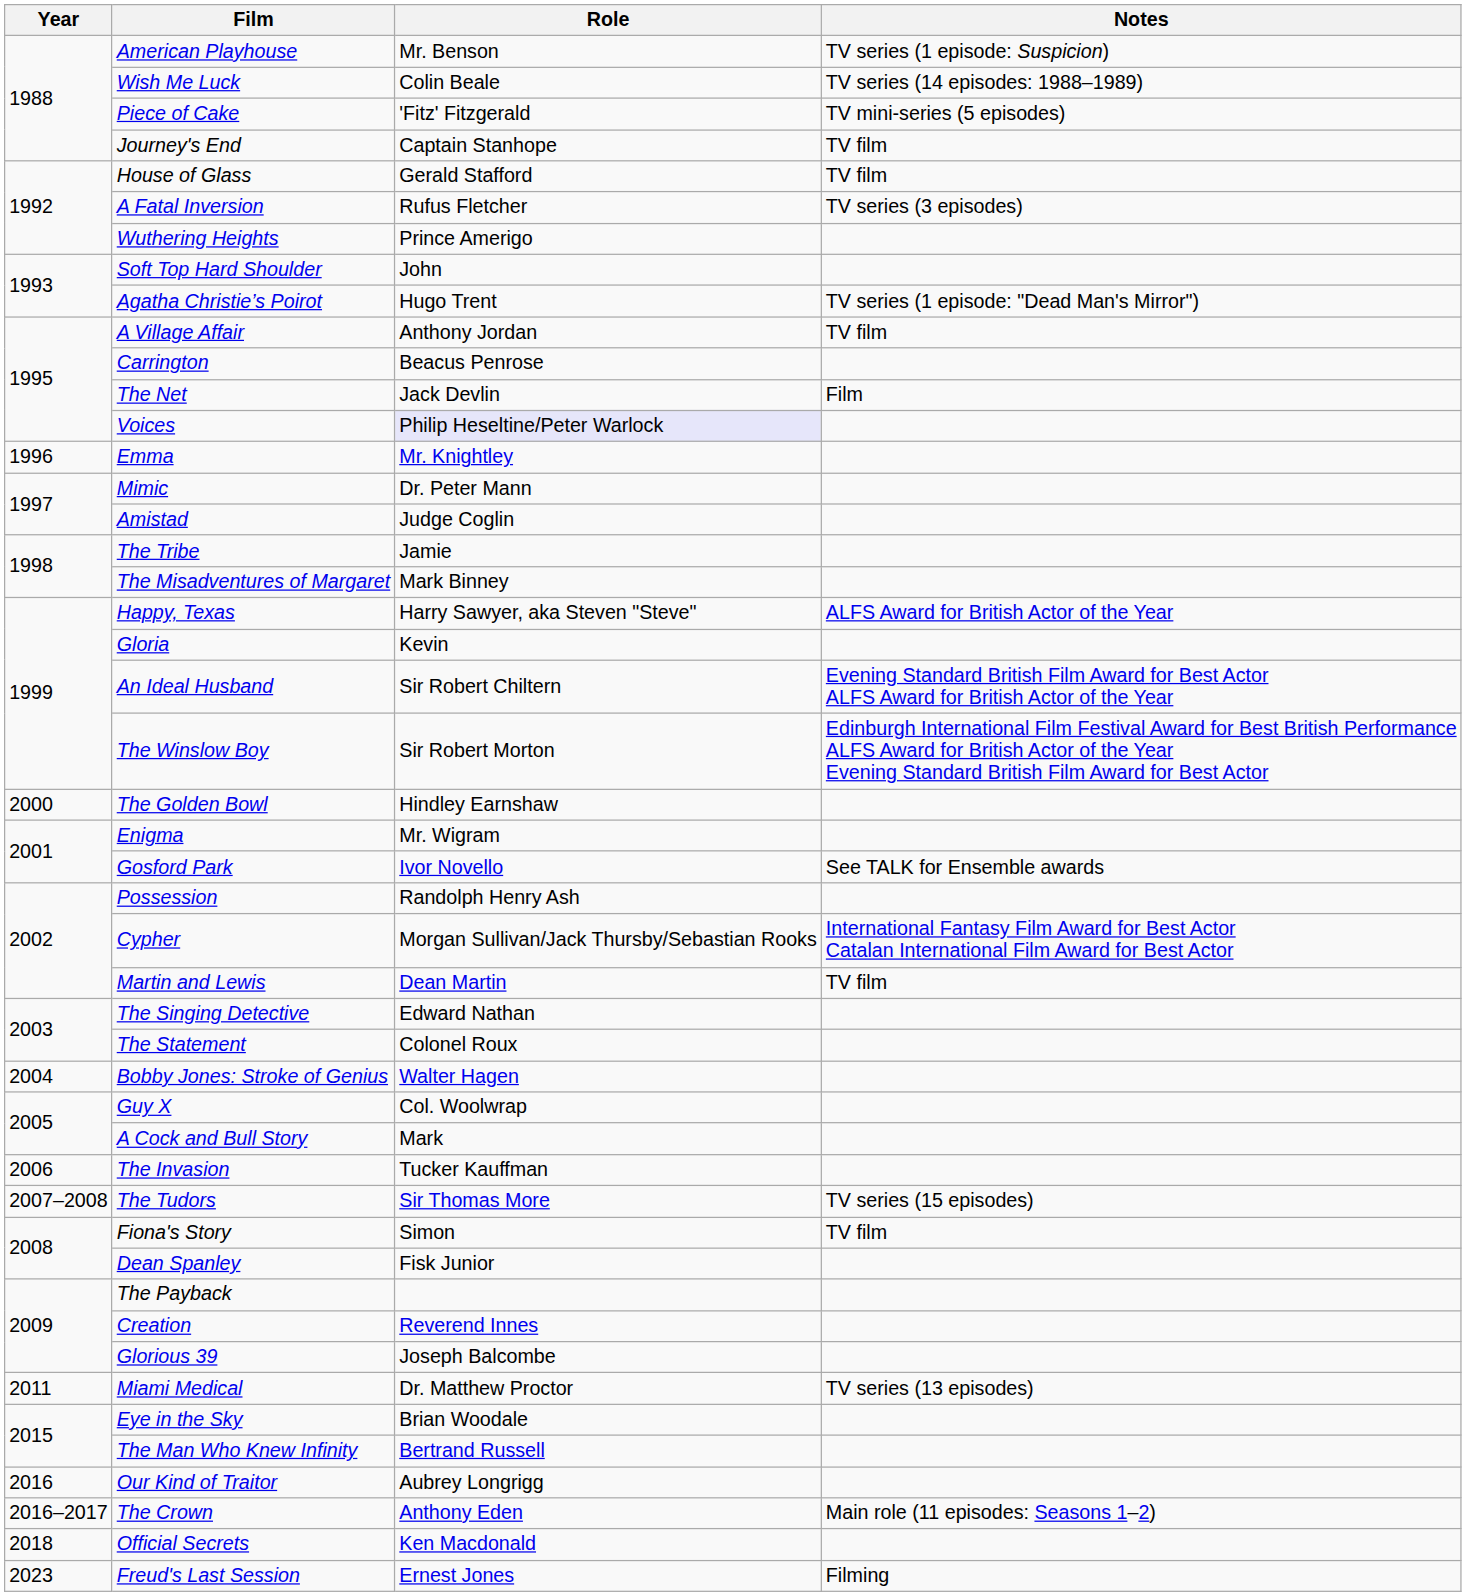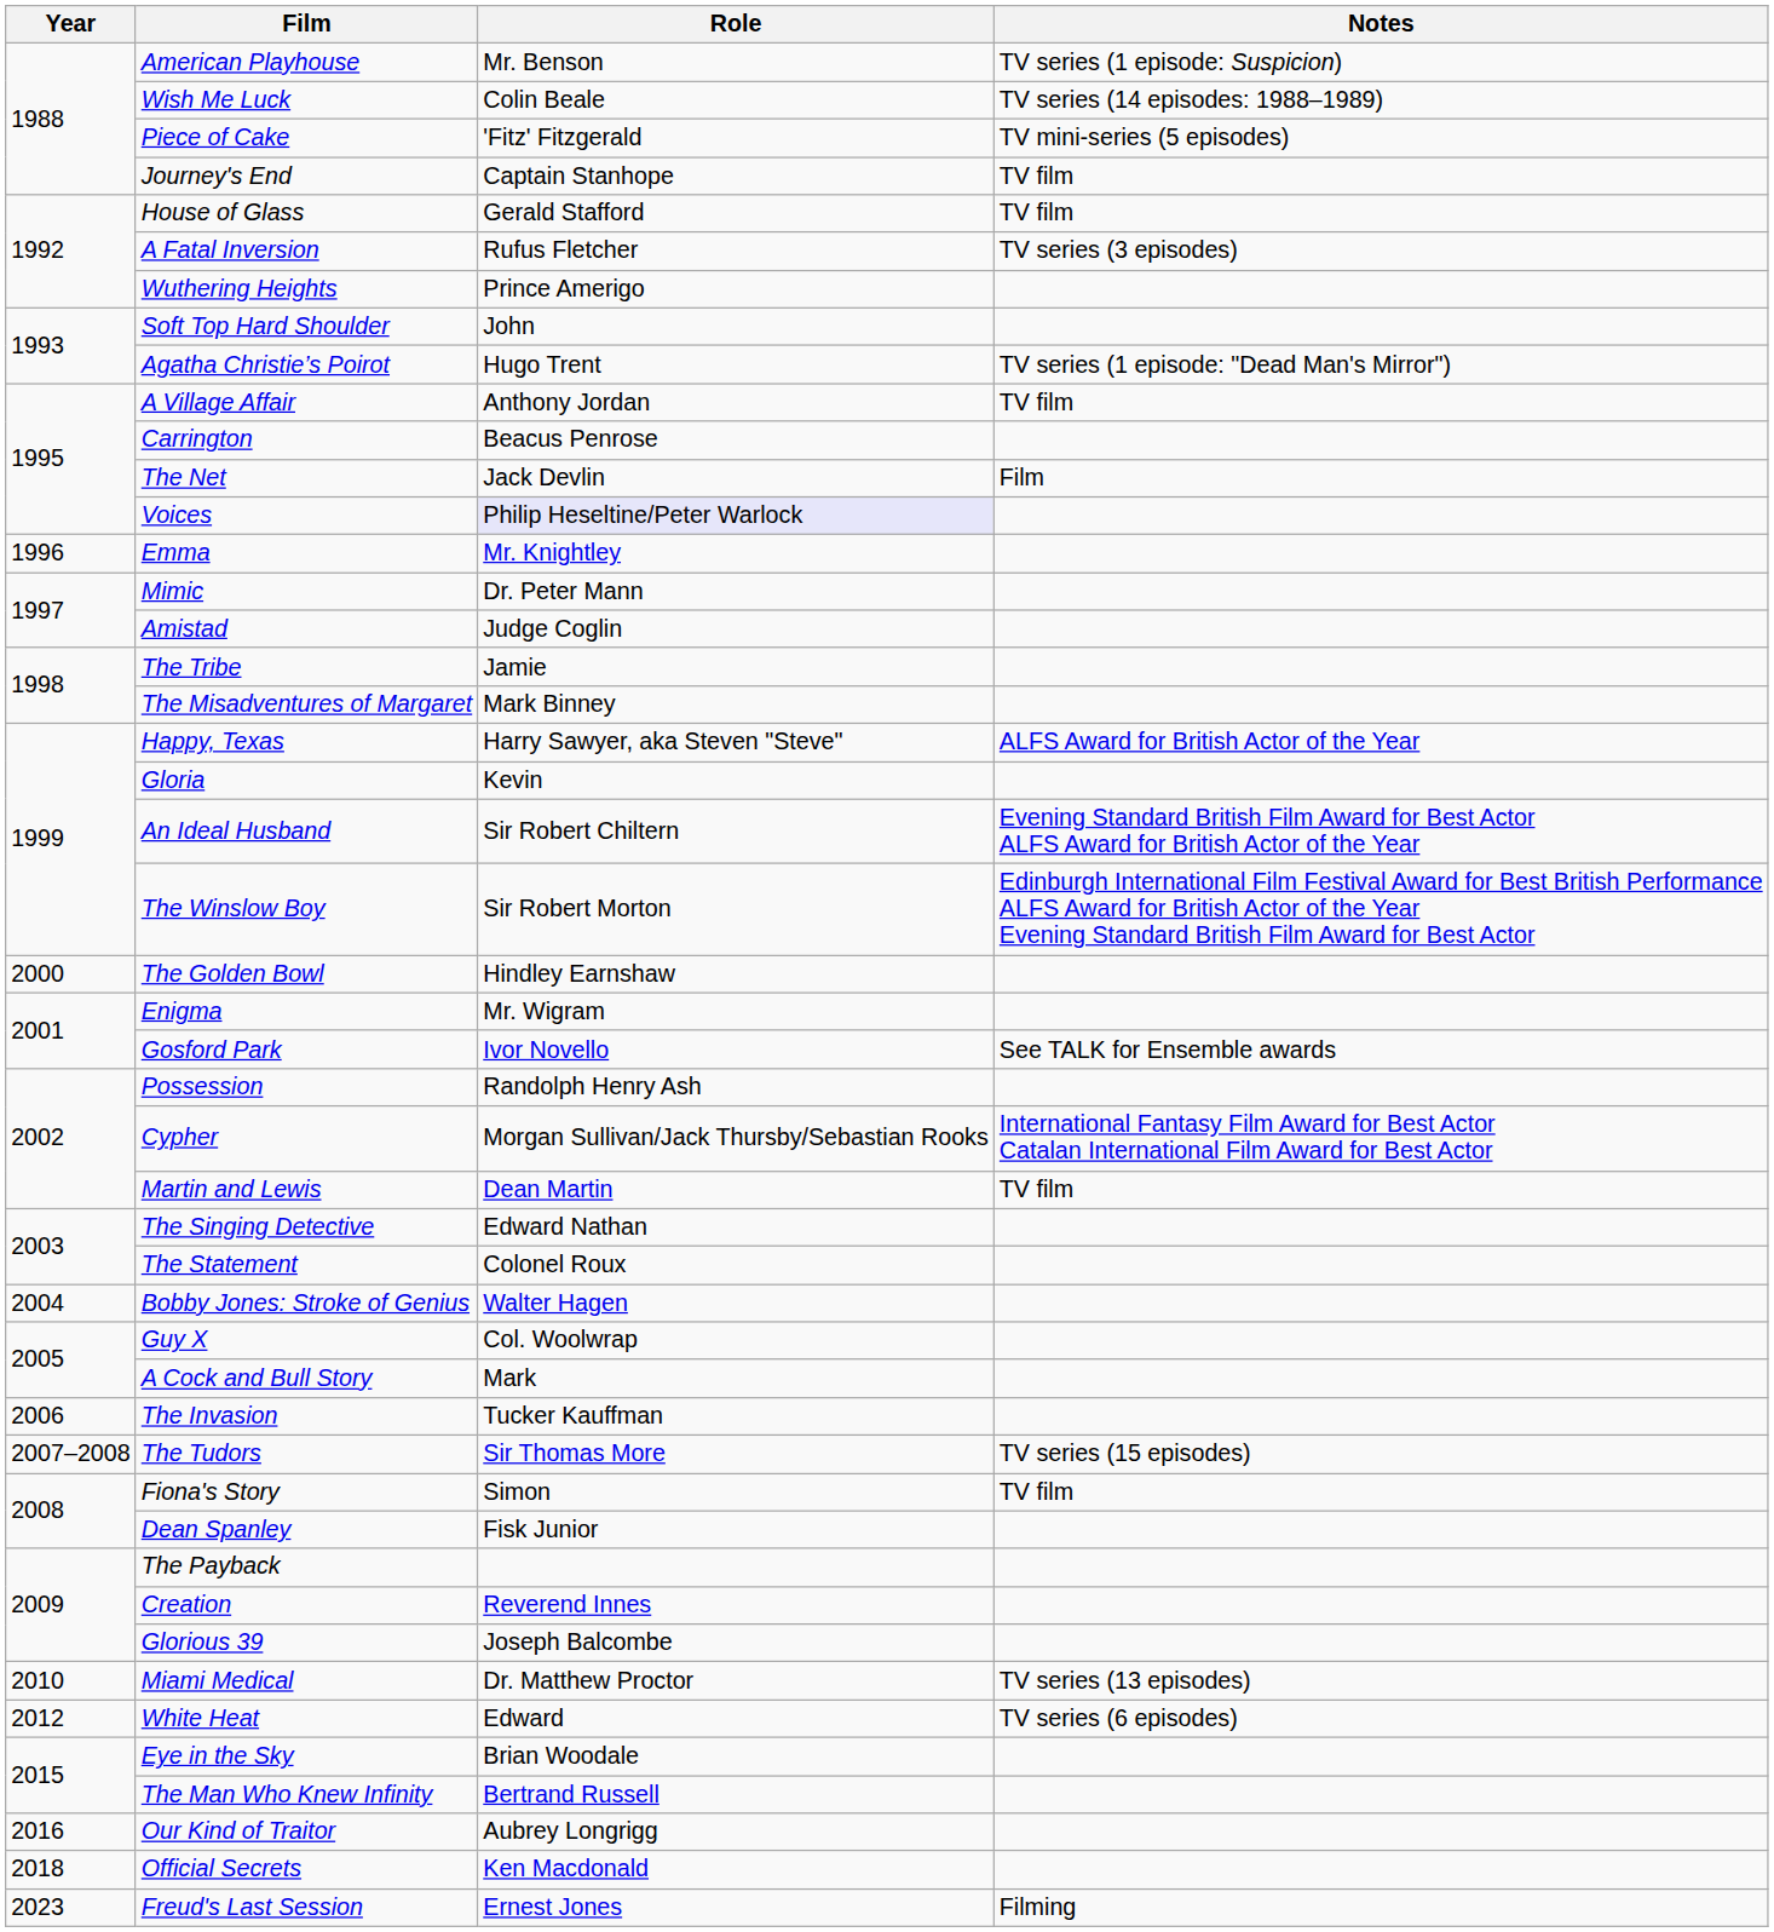Miami Medical | Year: 2011 -> 2010
+ row: 2012 | White Heat | Edward | TV series (6 episodes)
- row: 2016–2017 | The Crown | Anthony Eden | Main role (11 episodes: Seasons 1–2)
